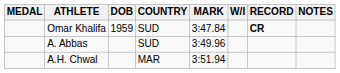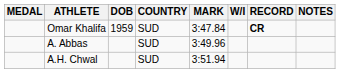A.H. Chwal | COUNTRY: MAR -> SUD
